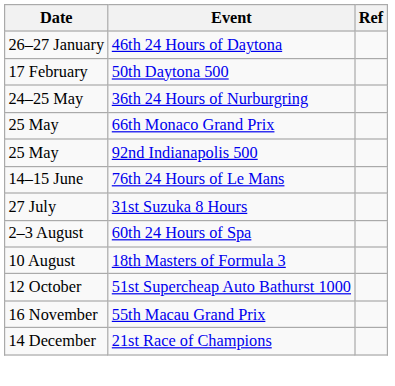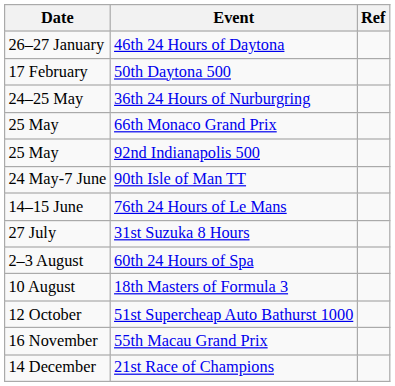+ row: 24 May-7 June | 90th Isle of Man TT
